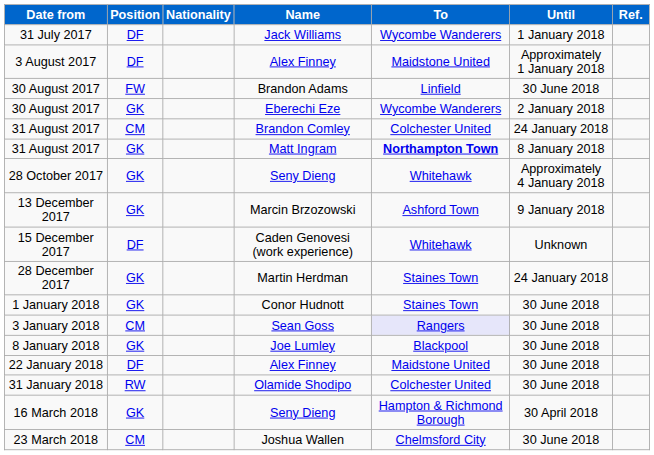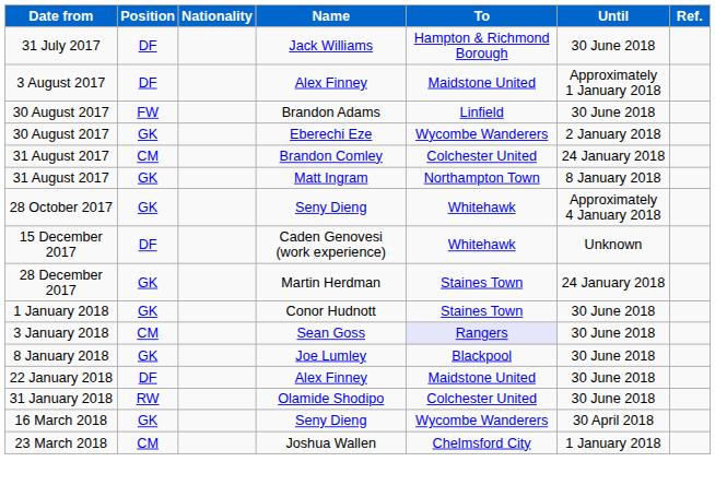31 July 2017 | To: Wycombe Wanderers -> Hampton & Richmond Borough
31 July 2017 | Until: 1 January 2018 -> 30 June 2018
31 August 2017 / Matt Ingram | To: bold -> normal
- row: 13 December 2017 | GK | Marcin Brzozowski | Ashford Town | 9 January 2018
16 March 2018 | To: Hampton & Richmond Borough -> Wycombe Wanderers
23 March 2018 | Until: 30 June 2018 -> 1 January 2018
